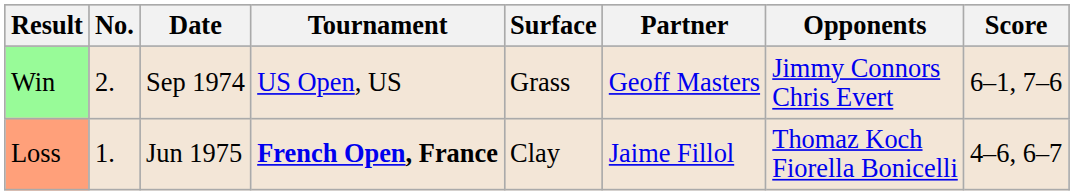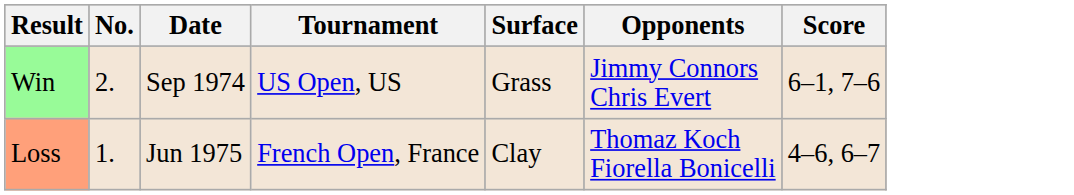- column: Partner | Geoff Masters | Jaime Fillol
Loss | Tournament: bold -> normal
